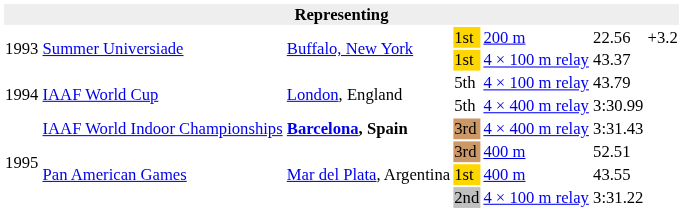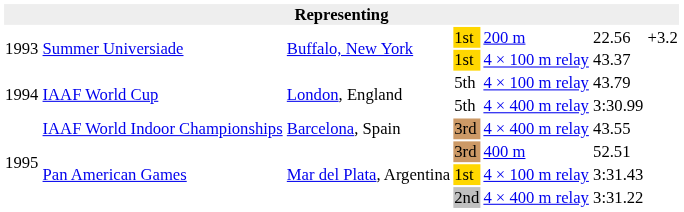IAAF World Indoor Championships | column 3: bold -> normal
IAAF World Indoor Championships | column 6: 3:31.43 -> 43.55
Pan American Games / 1st | column 5: 400 m -> 4 × 100 m relay
Pan American Games / 1st | column 6: 43.55 -> 3:31.43
Pan American Games / 2nd | column 5: 4 × 100 m relay -> 4 × 400 m relay
